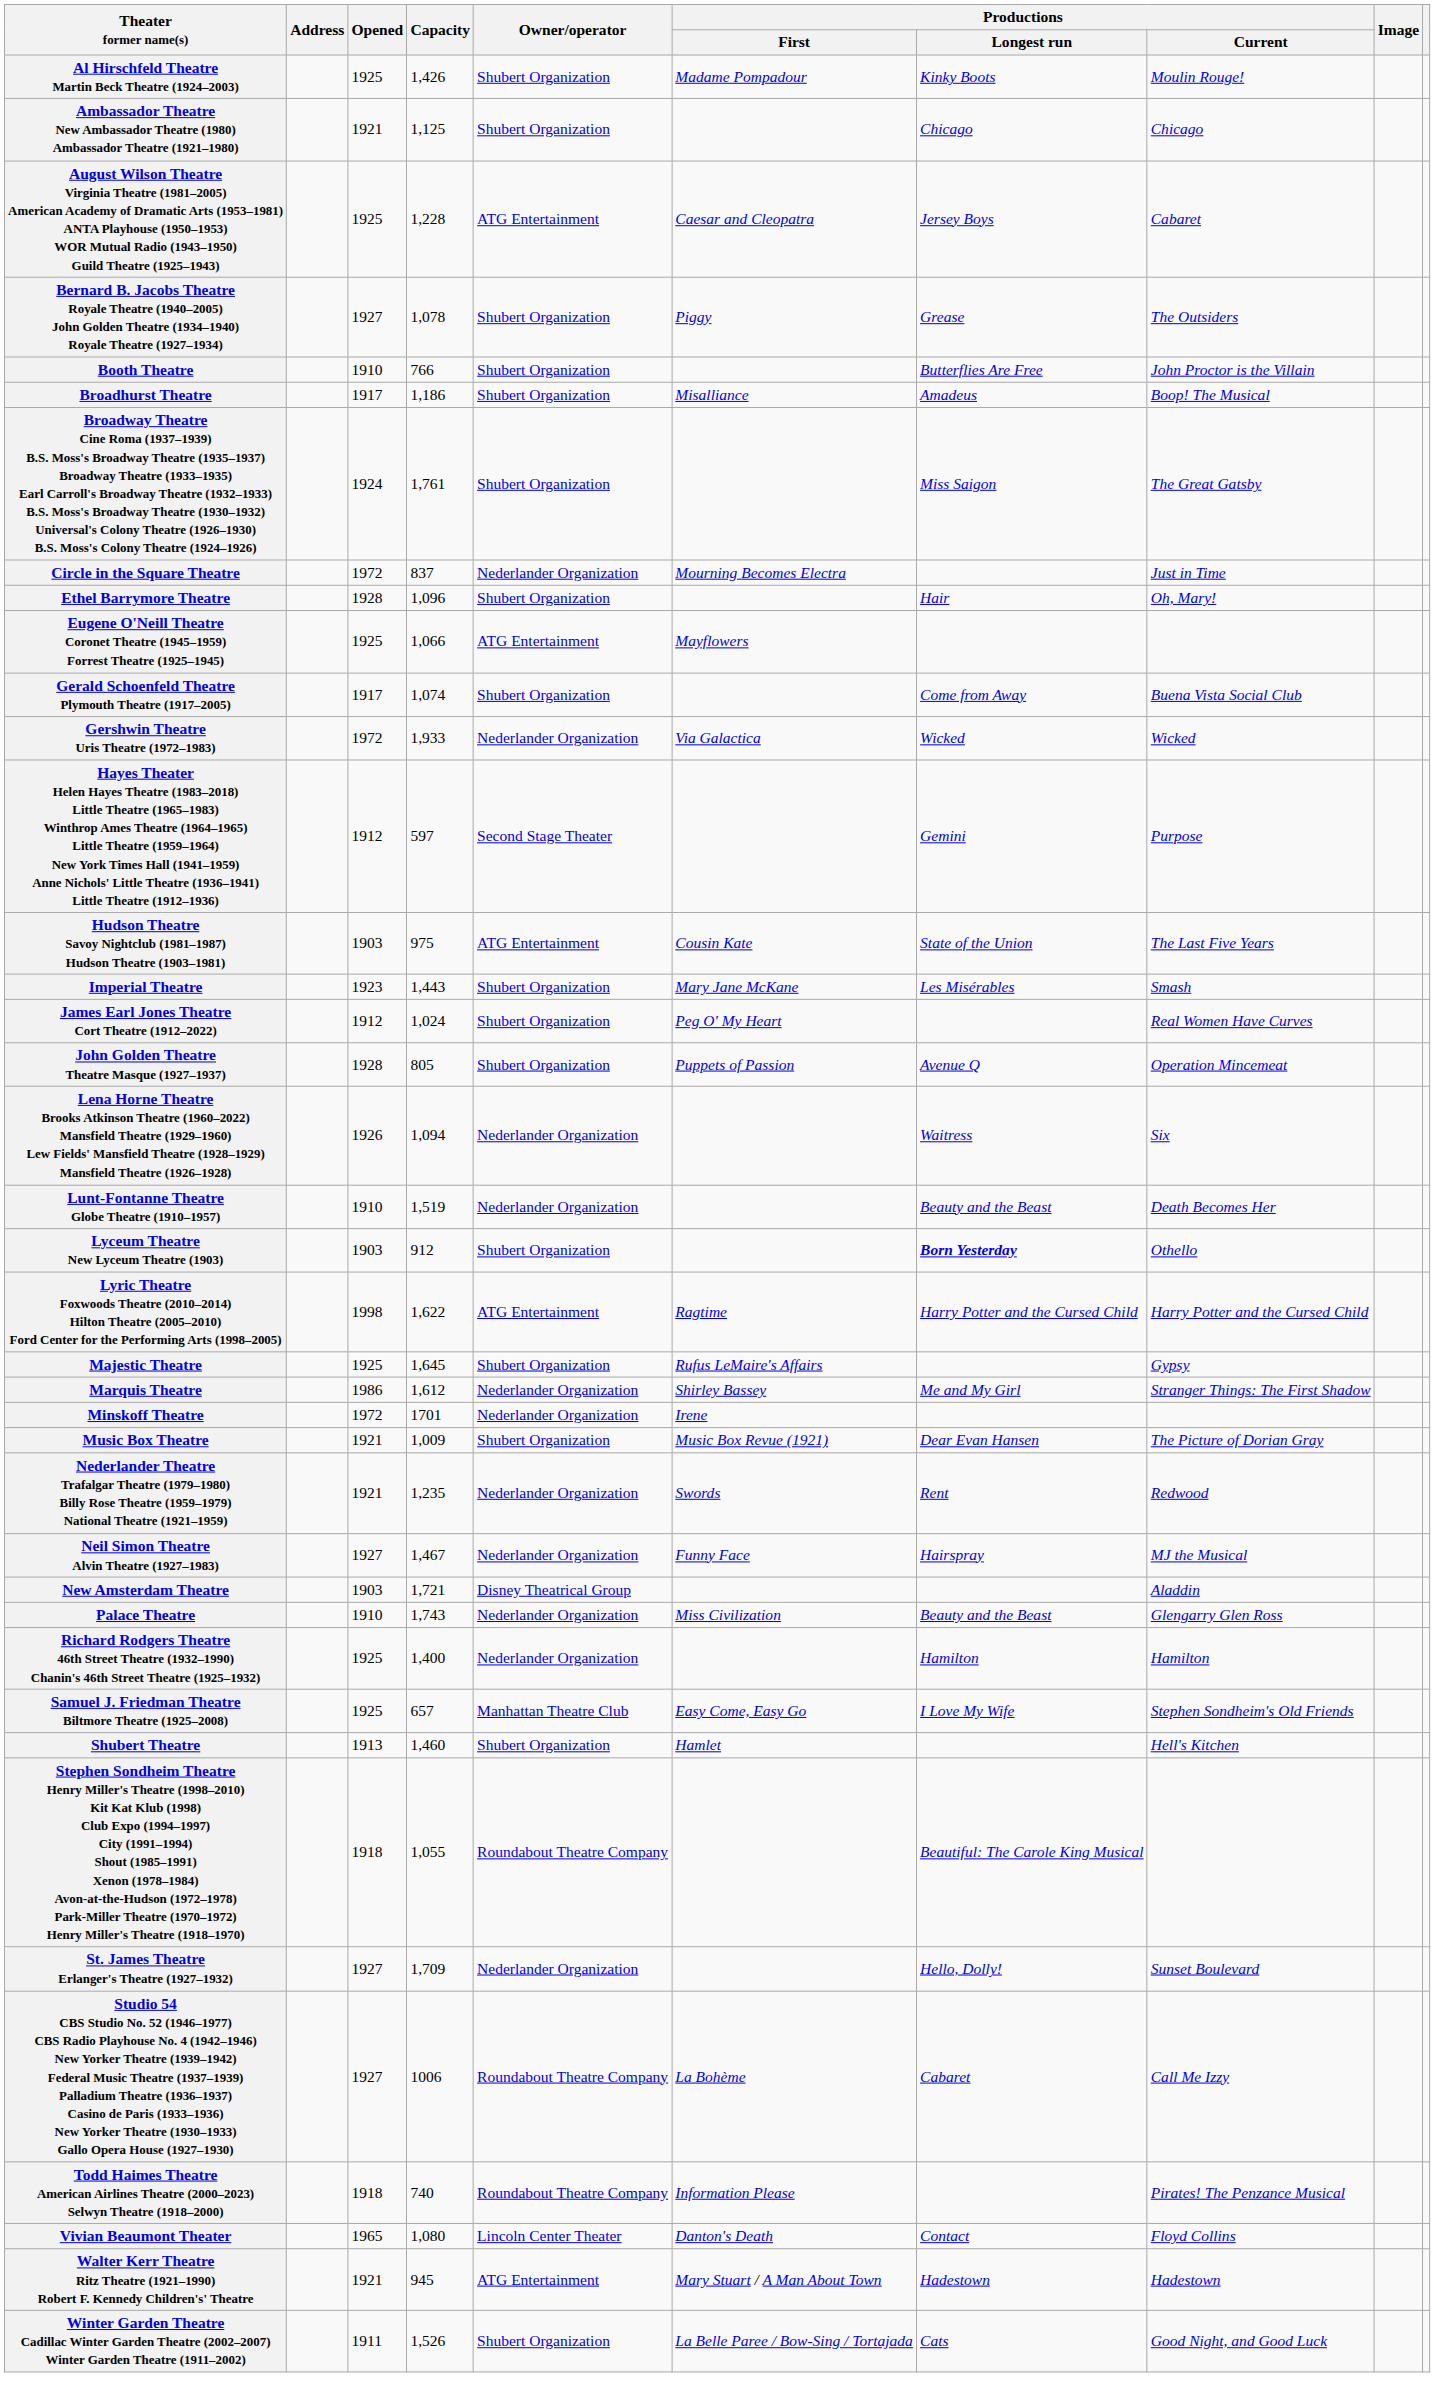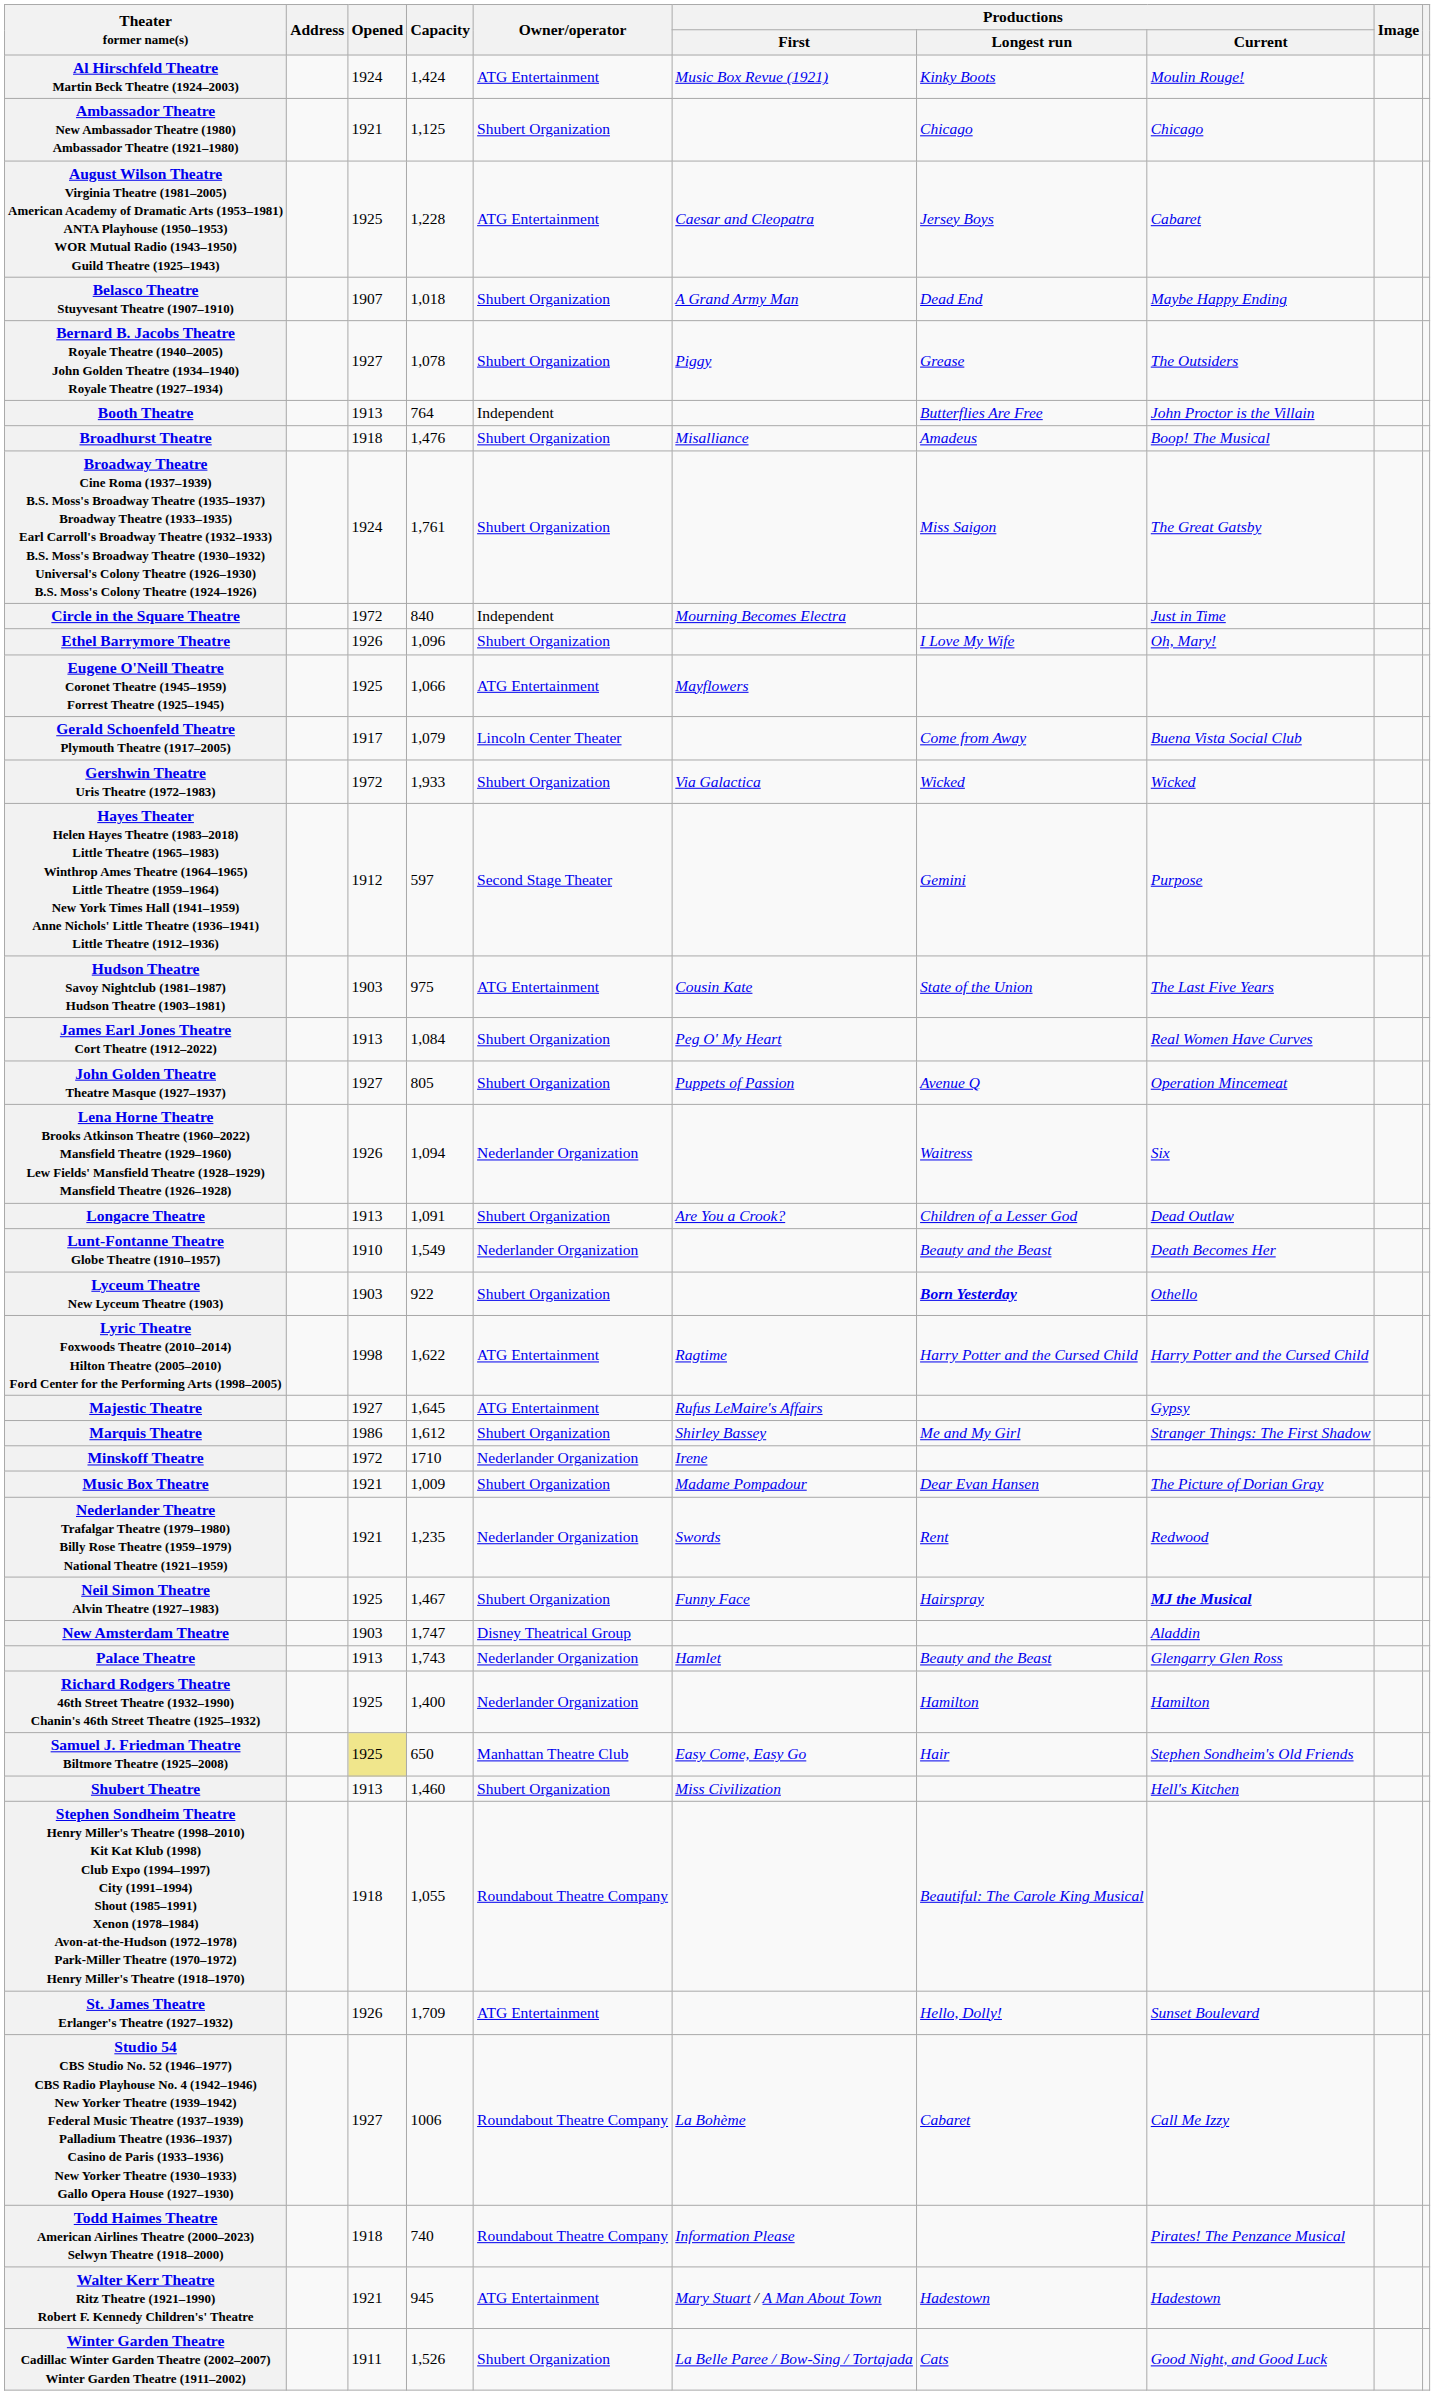Al Hirschfeld Theatre Martin Beck Theatre (1924–2003) | Opened: 1925 -> 1924
Al Hirschfeld Theatre Martin Beck Theatre (1924–2003) | Capacity: 1,426 -> 1,424
Al Hirschfeld Theatre Martin Beck Theatre (1924–2003) | Owner/operator: Shubert Organization -> ATG Entertainment
Al Hirschfeld Theatre Martin Beck Theatre (1924–2003) | Productions / First: Madame Pompadour -> Music Box Revue (1921)
+ row: Belasco Theatre Stuyvesant Theatre (1907–1910) | 1907 | 1,018 | Shubert Organization | A Grand Army Man | Dead End | Maybe Happy Ending
Booth Theatre | Opened: 1910 -> 1913
Booth Theatre | Capacity: 766 -> 764
Booth Theatre | Owner/operator: Shubert Organization -> Independent
Broadhurst Theatre | Opened: 1917 -> 1918
Broadhurst Theatre | Capacity: 1,186 -> 1,476
Circle in the Square Theatre | Capacity: 837 -> 840
Circle in the Square Theatre | Owner/operator: Nederlander Organization -> Independent
Ethel Barrymore Theatre | Opened: 1928 -> 1926
Ethel Barrymore Theatre | Productions / Longest run: Hair -> I Love My Wife
Gerald Schoenfeld Theatre Plymouth Theatre (1917–2005) | Capacity: 1,074 -> 1,079
Gerald Schoenfeld Theatre Plymouth Theatre (1917–2005) | Owner/operator: Shubert Organization -> Lincoln Center Theater
Gershwin Theatre Uris Theatre (1972–1983) | Owner/operator: Nederlander Organization -> Shubert Organization
- row: Imperial Theatre | 1923 | 1,443 | Shubert Organization | Mary Jane McKane | Les Misérables | Smash
James Earl Jones Theatre Cort Theatre (1912–2022) | Opened: 1912 -> 1913
James Earl Jones Theatre Cort Theatre (1912–2022) | Capacity: 1,024 -> 1,084
John Golden Theatre Theatre Masque (1927–1937) | Opened: 1928 -> 1927
+ row: Longacre Theatre | 1913 | 1,091 | Shubert Organization | Are You a Crook? | Children of a Lesser God | Dead Outlaw
Lunt-Fontanne Theatre Globe Theatre (1910–1957) | Capacity: 1,519 -> 1,549
Lyceum Theatre New Lyceum Theatre (1903) | Capacity: 912 -> 922
Majestic Theatre | Opened: 1925 -> 1927
Majestic Theatre | Owner/operator: Shubert Organization -> ATG Entertainment
Marquis Theatre | Owner/operator: Nederlander Organization -> Shubert Organization
Minskoff Theatre | Capacity: 1701 -> 1710
Music Box Theatre | Productions / First: Music Box Revue (1921) -> Madame Pompadour
Neil Simon Theatre Alvin Theatre (1927–1983) | Opened: 1927 -> 1925
Neil Simon Theatre Alvin Theatre (1927–1983) | Owner/operator: Nederlander Organization -> Shubert Organization
Neil Simon Theatre Alvin Theatre (1927–1983) | Productions / Current: normal -> bold
New Amsterdam Theatre | Capacity: 1,721 -> 1,747
Palace Theatre | Opened: 1910 -> 1913
Palace Theatre | Productions / First: Miss Civilization -> Hamlet
Samuel J. Friedman Theatre Biltmore Theatre (1925–2008) | Opened: no background -> khaki background
Samuel J. Friedman Theatre Biltmore Theatre (1925–2008) | Capacity: 657 -> 650
Samuel J. Friedman Theatre Biltmore Theatre (1925–2008) | Productions / Longest run: I Love My Wife -> Hair
Shubert Theatre | Productions / First: Hamlet -> Miss Civilization
St. James Theatre Erlanger's Theatre (1927–1932) | Opened: 1927 -> 1926
St. James Theatre Erlanger's Theatre (1927–1932) | Owner/operator: Nederlander Organization -> ATG Entertainment
- row: Vivian Beaumont Theater | 1965 | 1,080 | Lincoln Center Theater | Danton's Death | Contact | Floyd Collins
